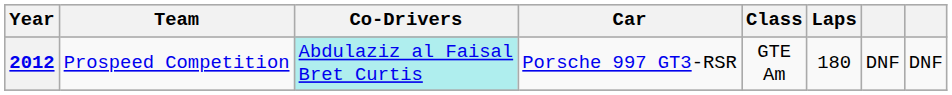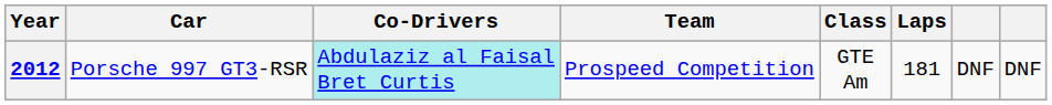columns swapped: Team <-> Car
2012 | Laps: 180 -> 181
